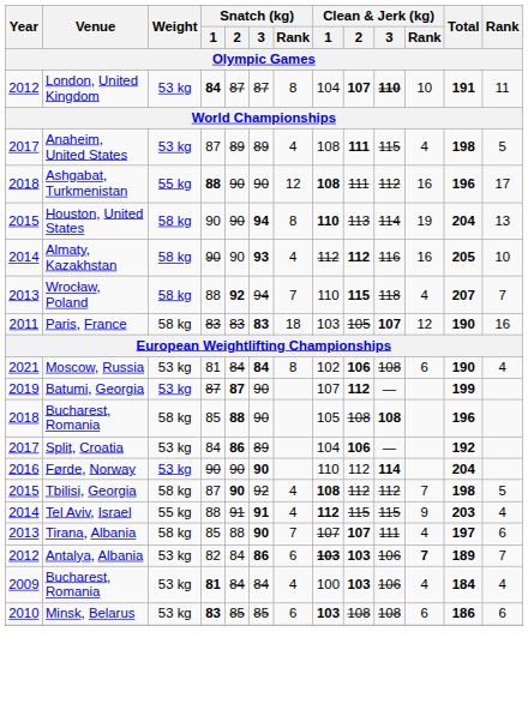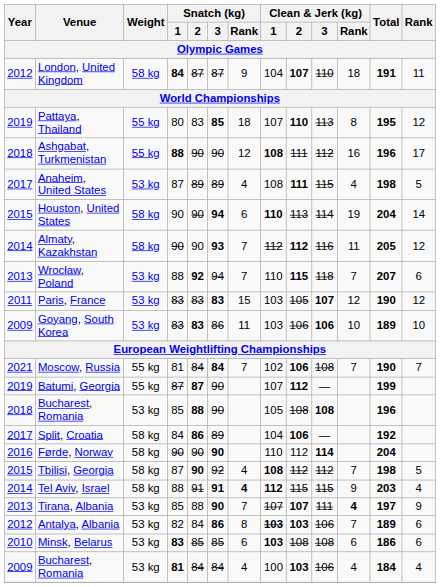London, United Kingdom | Weight: 53 kg -> 58 kg
London, United Kingdom | Snatch (kg) / Rank: 8 -> 9
London, United Kingdom | Clean & Jerk (kg) / 3: bold -> normal
London, United Kingdom | Clean & Jerk (kg) / Rank: 10 -> 18
+ row: 2019 | Pattaya, Thailand | 55 kg | 80 | 83 | 85 | 18 | 107 | 110 | 113 | 8 | 195 | 12
rows swapped: Ashgabat, Turkmenistan <-> Anaheim, United States
Houston, United States | Snatch (kg) / Rank: 8 -> 6
Houston, United States | Rank: 13 -> 14
Almaty, Kazakhstan | Snatch (kg) / Rank: 4 -> 7
Almaty, Kazakhstan | Clean & Jerk (kg) / Rank: 16 -> 11
Almaty, Kazakhstan | Rank: 10 -> 12
Wrocław, Poland | Weight: 58 kg -> 53 kg
Wrocław, Poland | Clean & Jerk (kg) / Rank: 4 -> 7
Wrocław, Poland | Rank: 7 -> 6
Paris, France | Weight: 58 kg -> 53 kg
Paris, France | Snatch (kg) / Rank: 18 -> 15
Paris, France | Rank: 16 -> 12
+ row: 2009 | Goyang, South Korea | 53 kg | 83 | 83 | 86 | 11 | 103 | 106 | 106 | 10 | 189 | 10
Moscow, Russia | Weight: 53 kg -> 55 kg
Moscow, Russia | Snatch (kg) / Rank: 8 -> 7
Moscow, Russia | Clean & Jerk (kg) / Rank: 6 -> 7
Moscow, Russia | Rank: 4 -> 7
Batumi, Georgia | Weight: 53 kg -> 55 kg
2018 / Bucharest, Romania | Weight: 58 kg -> 53 kg
Split, Croatia | Weight: 53 kg -> 58 kg
Førde, Norway | Weight: 53 kg -> 58 kg
Tel Aviv, Israel | Weight: 55 kg -> 58 kg
Tel Aviv, Israel | Snatch (kg) / Rank: normal -> bold
Tirana, Albania | Weight: 58 kg -> 53 kg
Tirana, Albania | Clean & Jerk (kg) / Rank: normal -> bold
Tirana, Albania | Rank: 6 -> 9
Antalya, Albania | Snatch (kg) / Rank: 6 -> 8
Antalya, Albania | Clean & Jerk (kg) / Rank: bold -> normal
Antalya, Albania | Rank: 7 -> 6
rows swapped: Minsk, Belarus <-> 2009 / Bucharest, Romania
